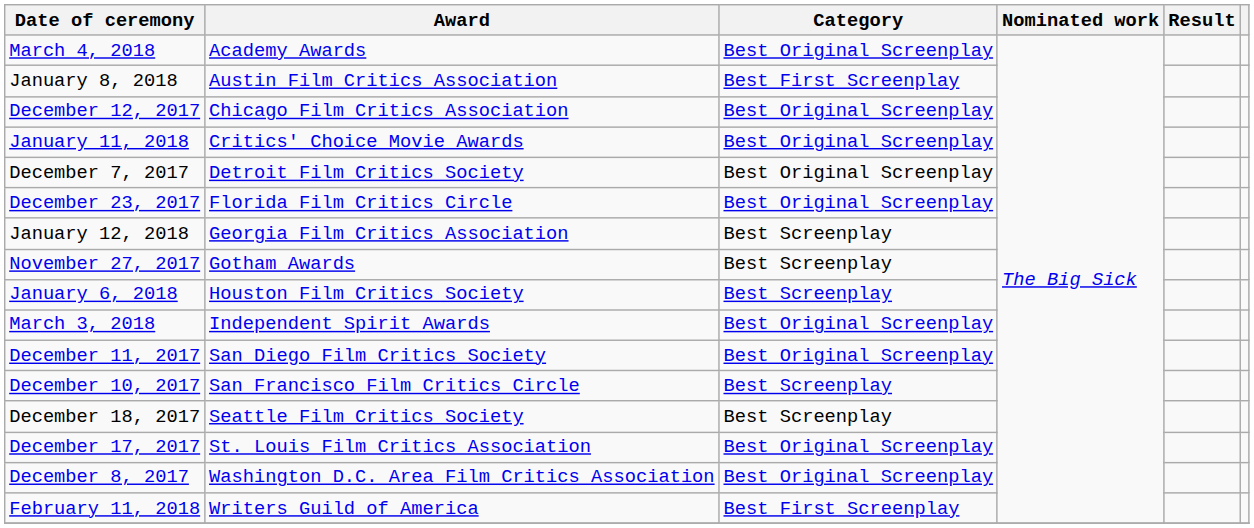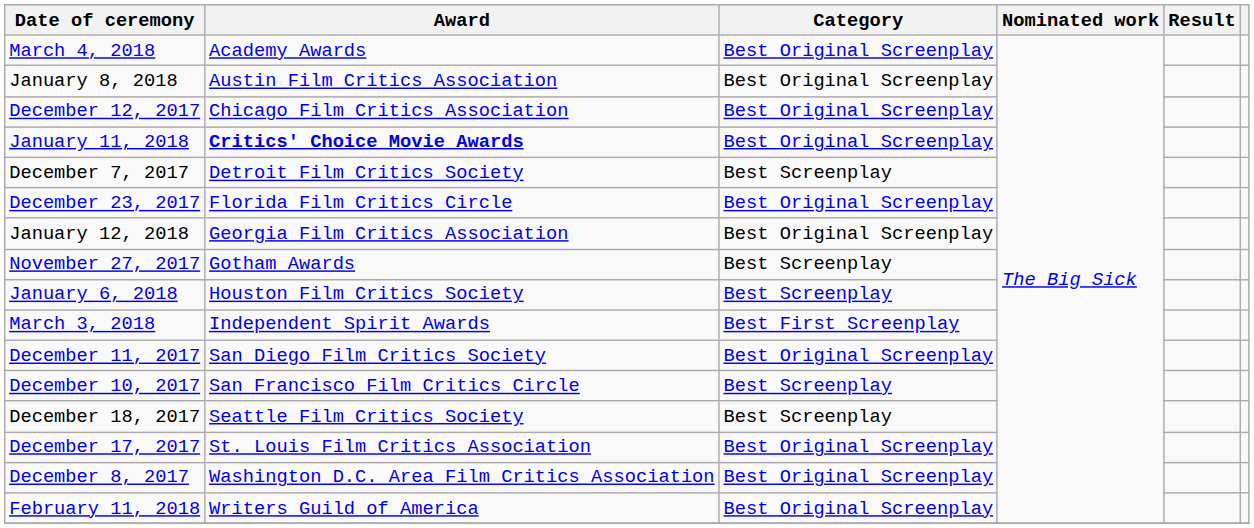January 8, 2018 | Category: Best First Screenplay -> Best Original Screenplay
January 11, 2018 | Award: normal -> bold
December 7, 2017 | Category: Best Original Screenplay -> Best Screenplay
January 12, 2018 | Category: Best Screenplay -> Best Original Screenplay
March 3, 2018 | Category: Best Original Screenplay -> Best First Screenplay
February 11, 2018 | Category: Best First Screenplay -> Best Original Screenplay
